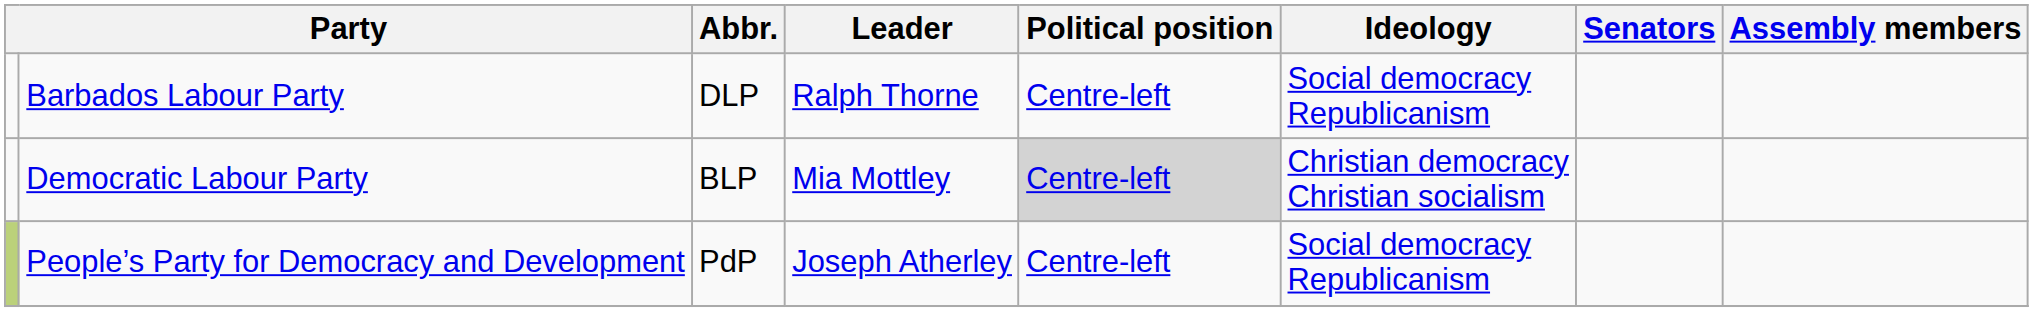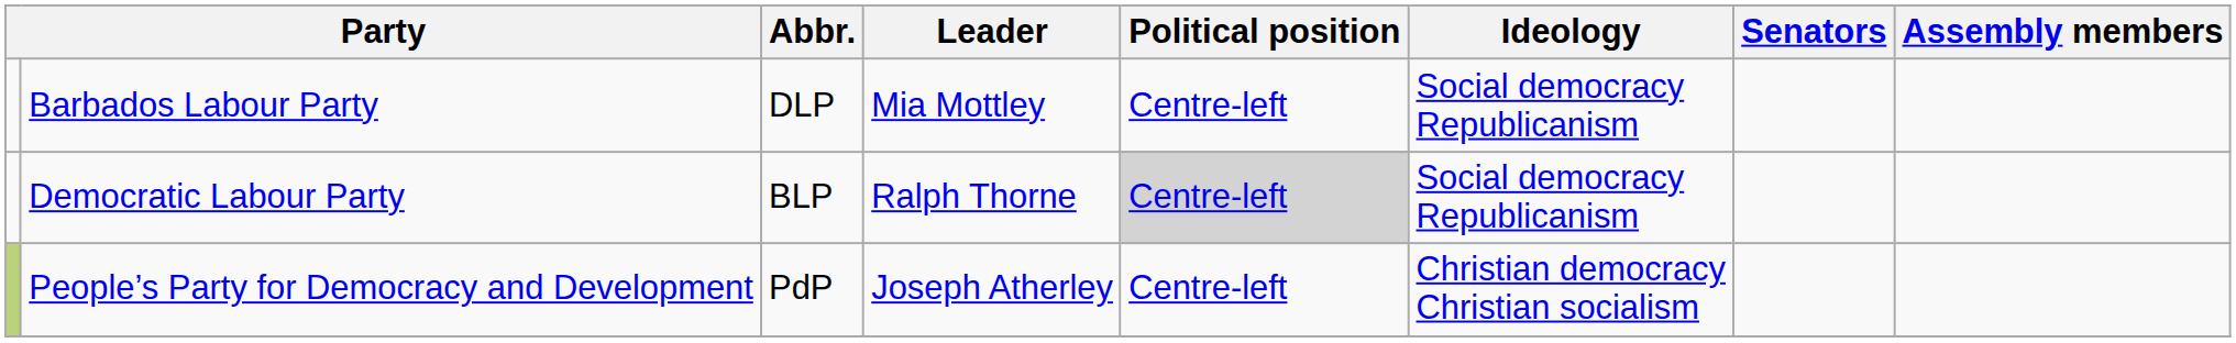Barbados Labour Party | Leader: Ralph Thorne -> Mia Mottley
Democratic Labour Party | Leader: Mia Mottley -> Ralph Thorne
Democratic Labour Party | Ideology: Christian democracy Christian socialism -> Social democracy Republicanism
People’s Party for Democracy and Development | Ideology: Social democracy Republicanism -> Christian democracy Christian socialism
